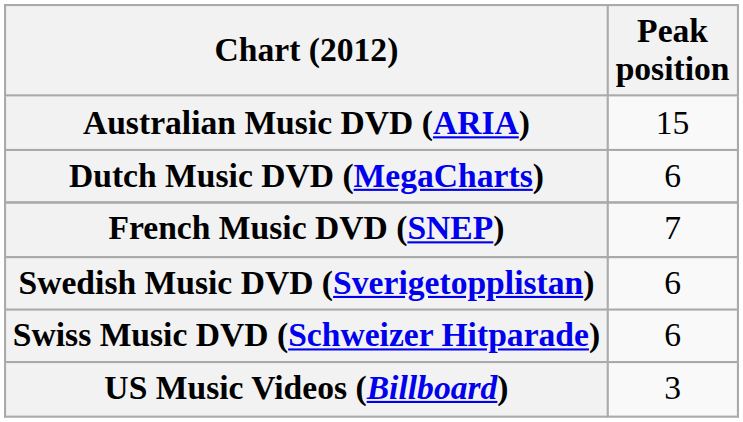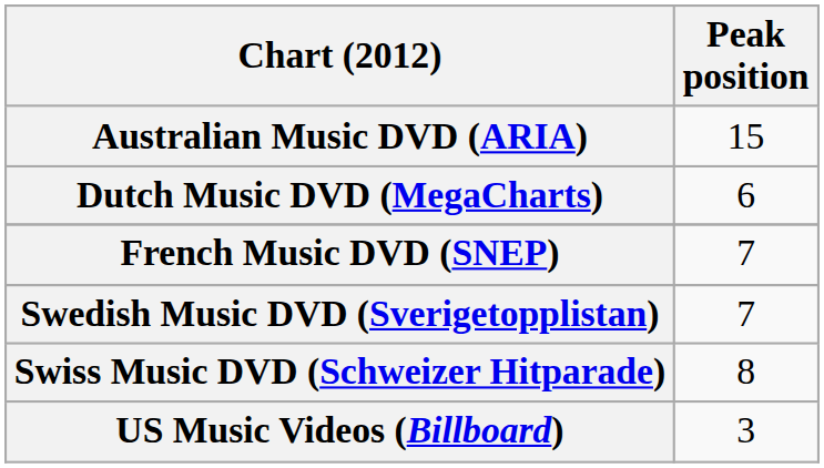Swedish Music DVD (Sverigetopplistan) | Peak position: 6 -> 7
Swiss Music DVD (Schweizer Hitparade) | Peak position: 6 -> 8
